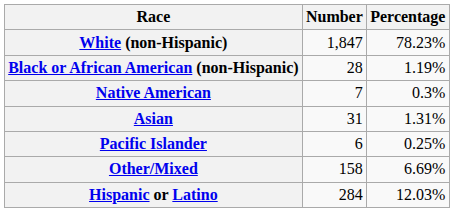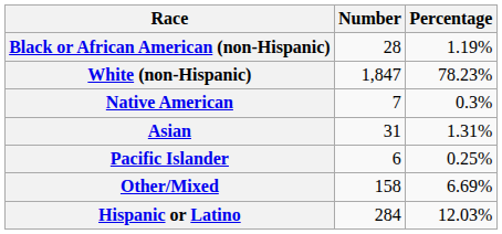rows swapped: White (non-Hispanic) <-> Black or African American (non-Hispanic)
